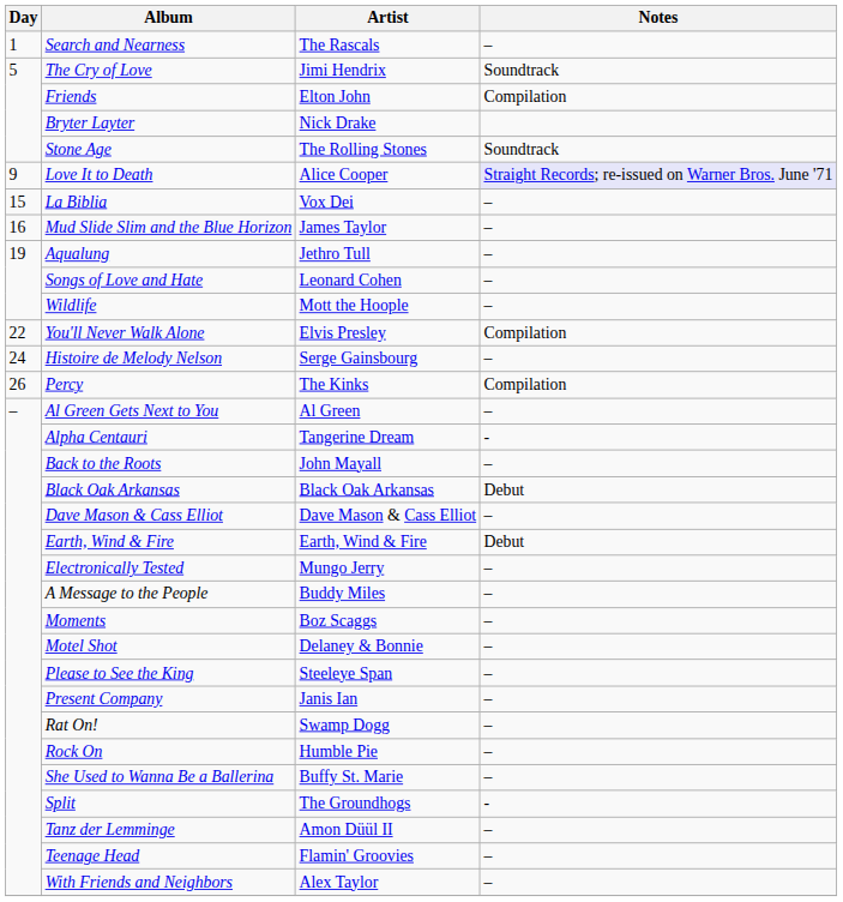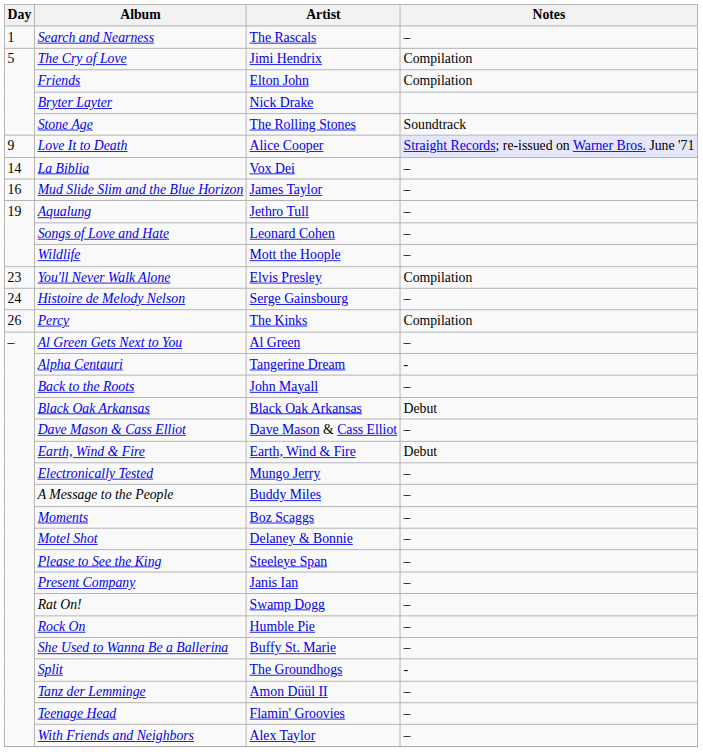The Cry of Love | Notes: Soundtrack -> Compilation
La Biblia | Day: 15 -> 14
You'll Never Walk Alone | Day: 22 -> 23
